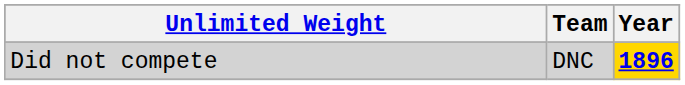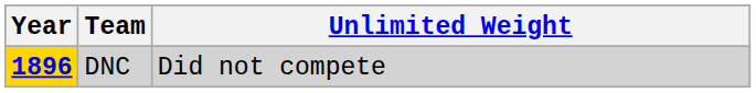columns swapped: Year <-> Unlimited Weight
